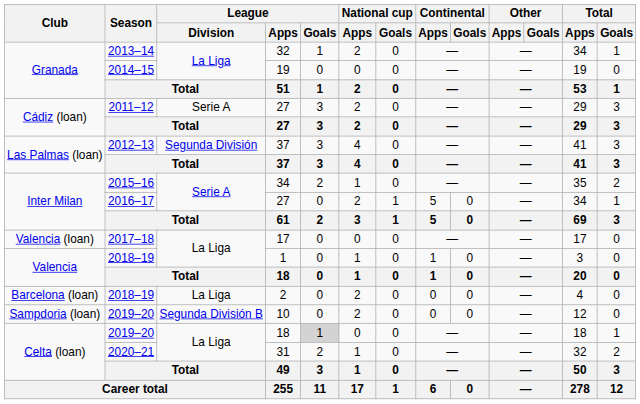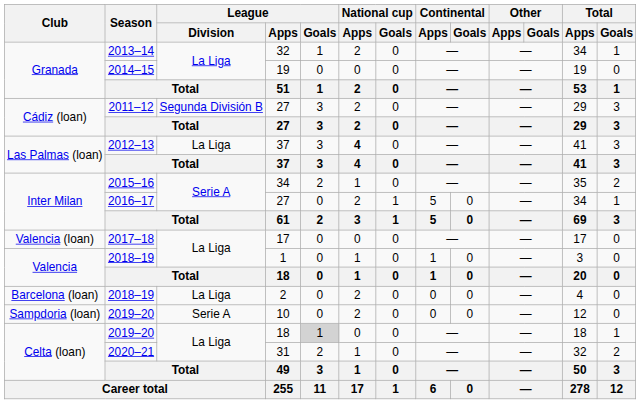2011–12 / 27 | League / Division: Serie A -> Segunda División B
2012–13 / 37 | League / Division: Segunda División -> La Liga
2012–13 / 37 | National cup / Apps: normal -> bold
10 | League / Division: Segunda División B -> Serie A
